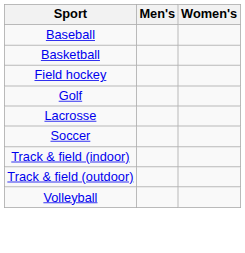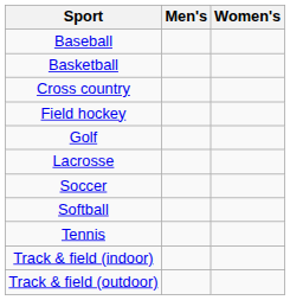+ row: Cross country
+ row: Softball
+ row: Tennis
- row: Volleyball
